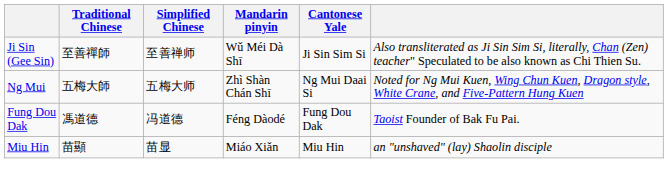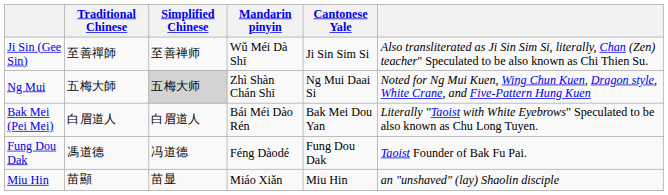Ng Mui | Simplified Chinese: no background -> lightgrey background
+ row: Bak Mei (Pei Mei) | 白眉道人 | 白眉道人 | Bái Méi Dào Rén | Bak Mei Dou Yan | Literally "Taoist with White Eyebrows" Speculated to be also known as Chu Long Tuyen.
